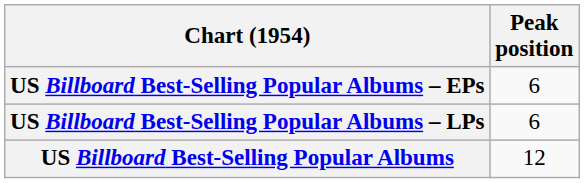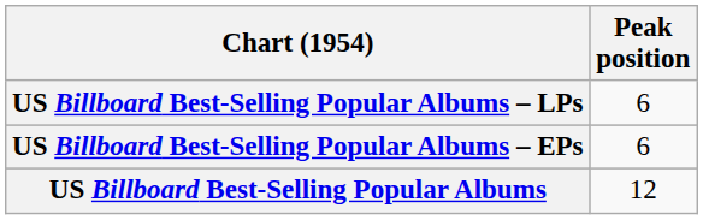rows swapped: US Billboard Best-Selling Popular Albums – LPs <-> US Billboard Best-Selling Popular Albums – EPs
